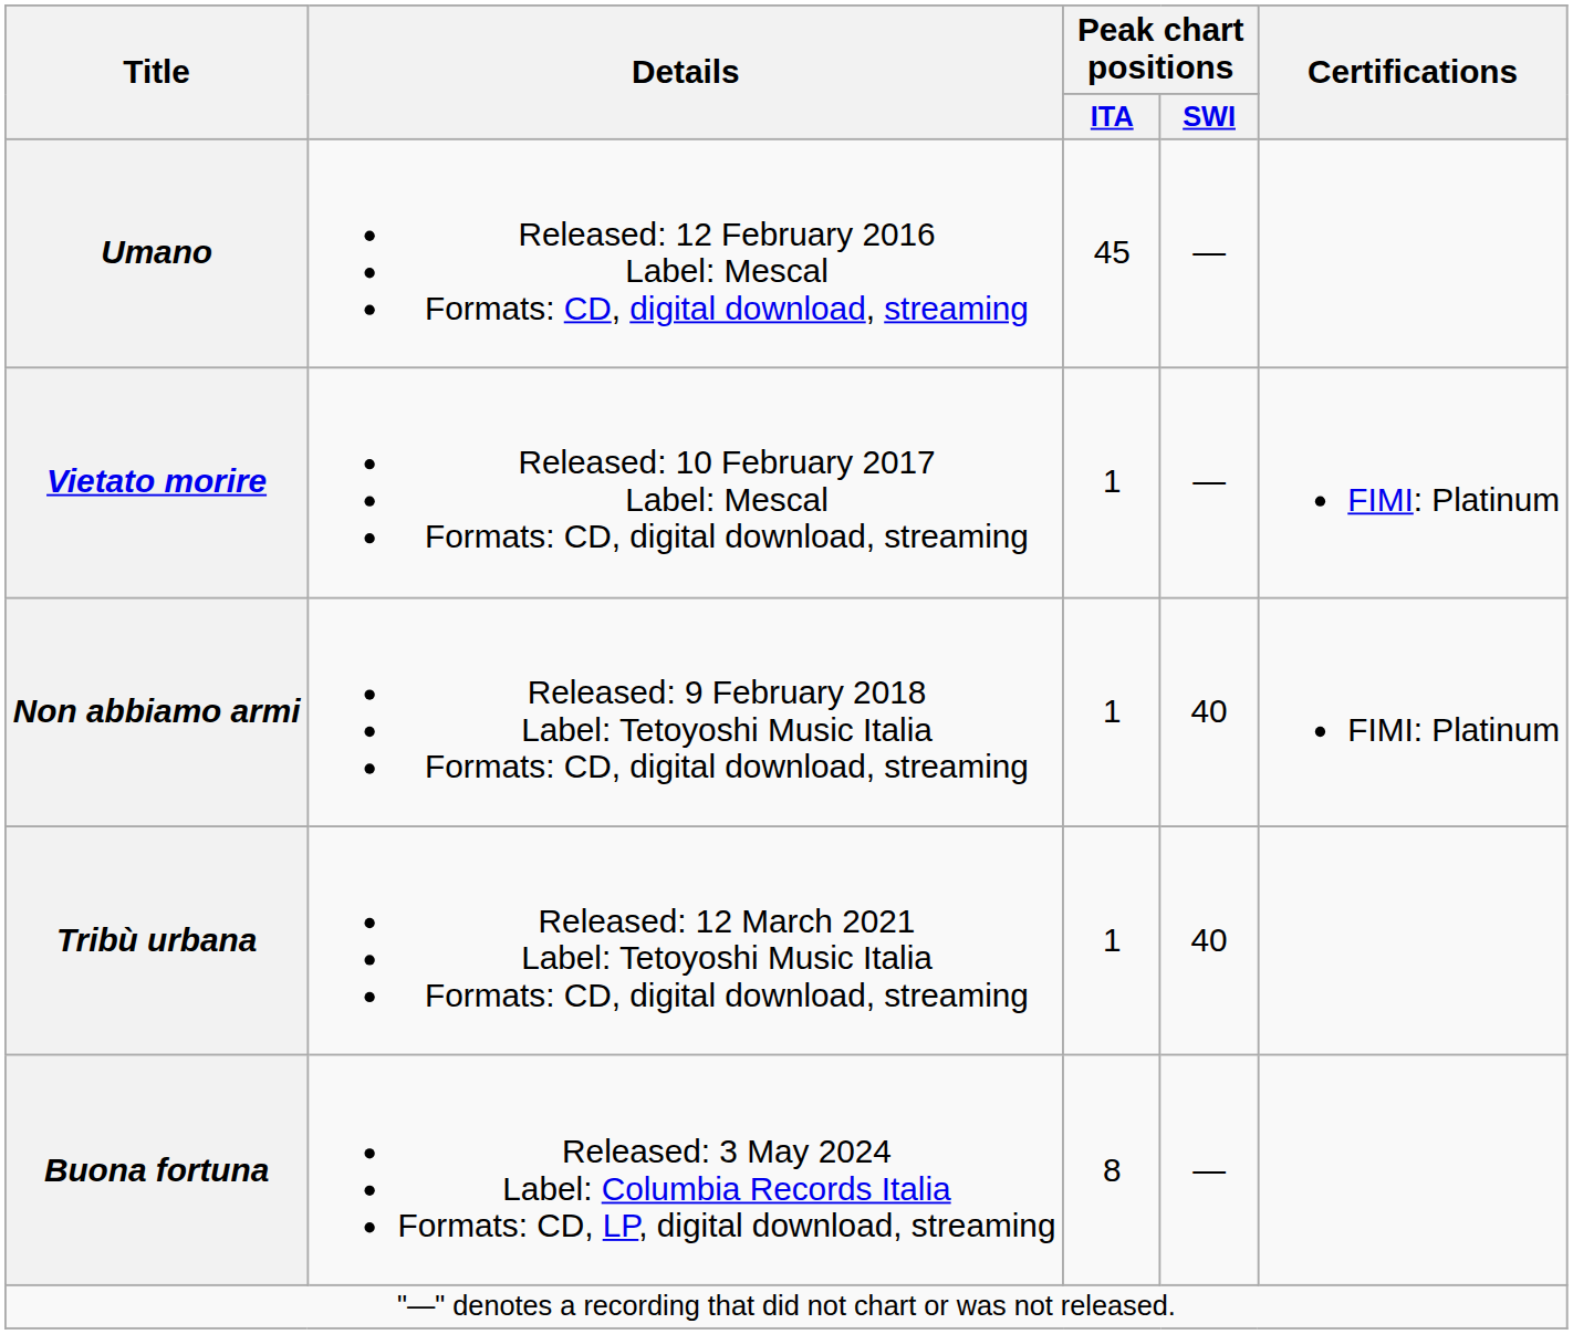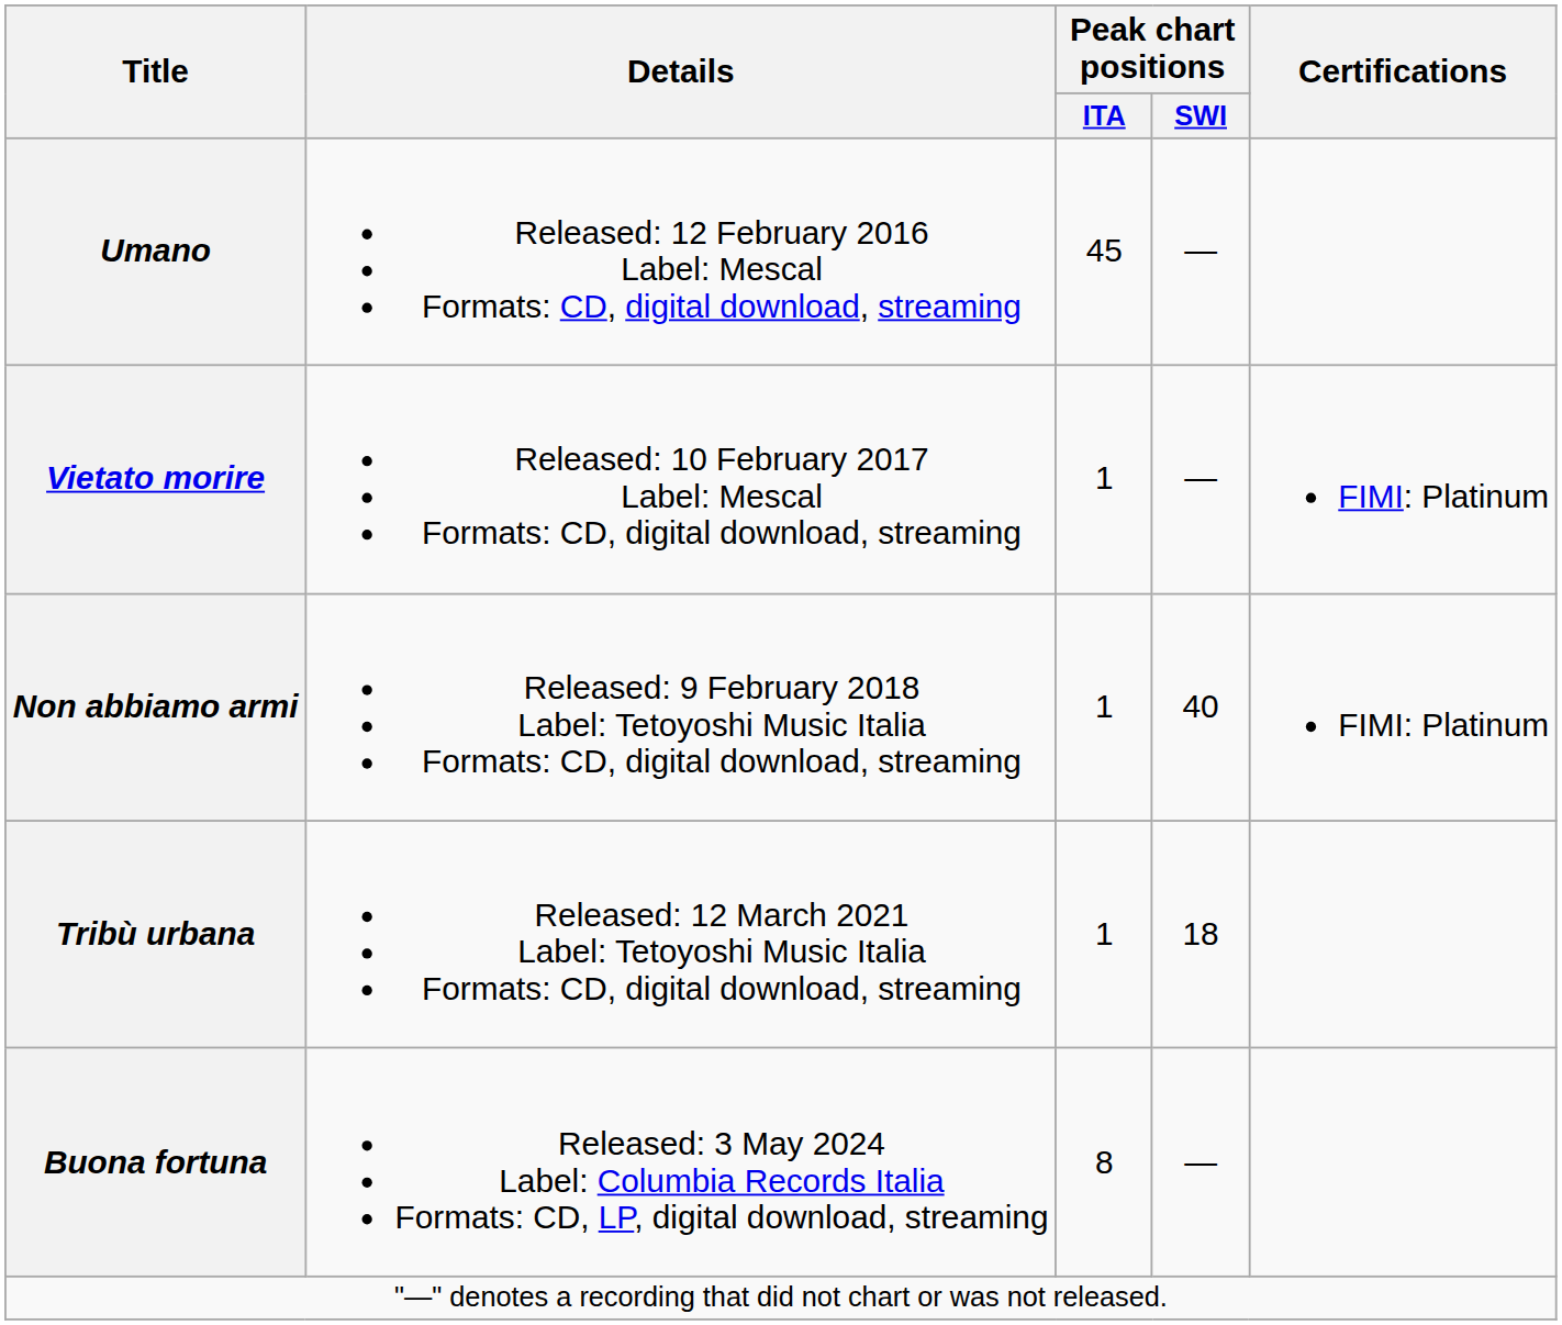Tribù urbana | Peak chart positions / SWI: 40 -> 18
